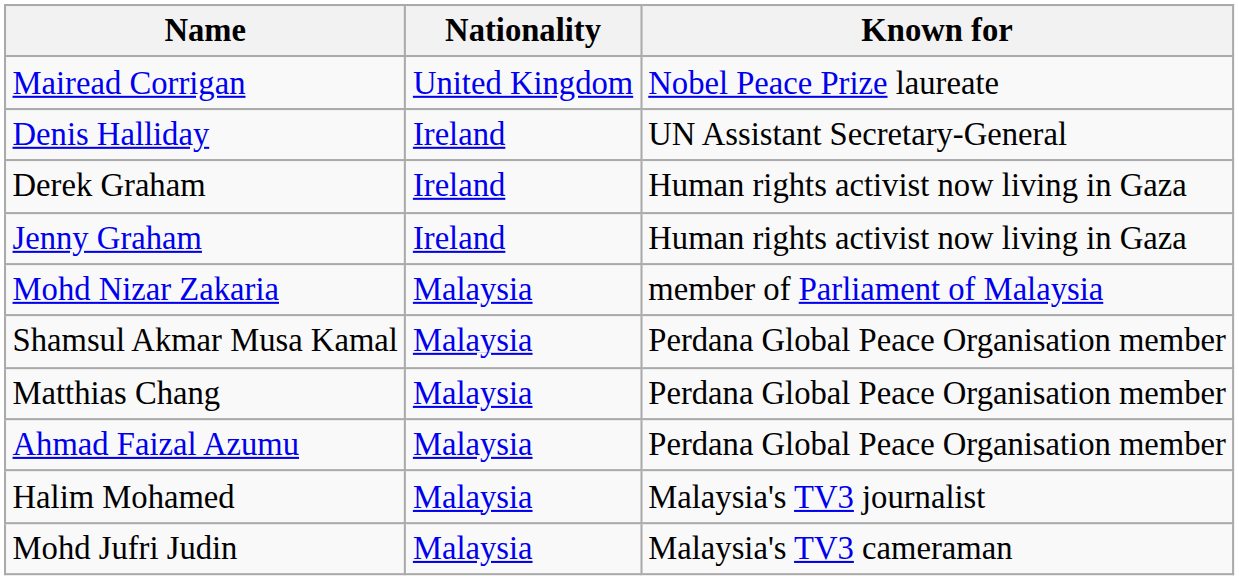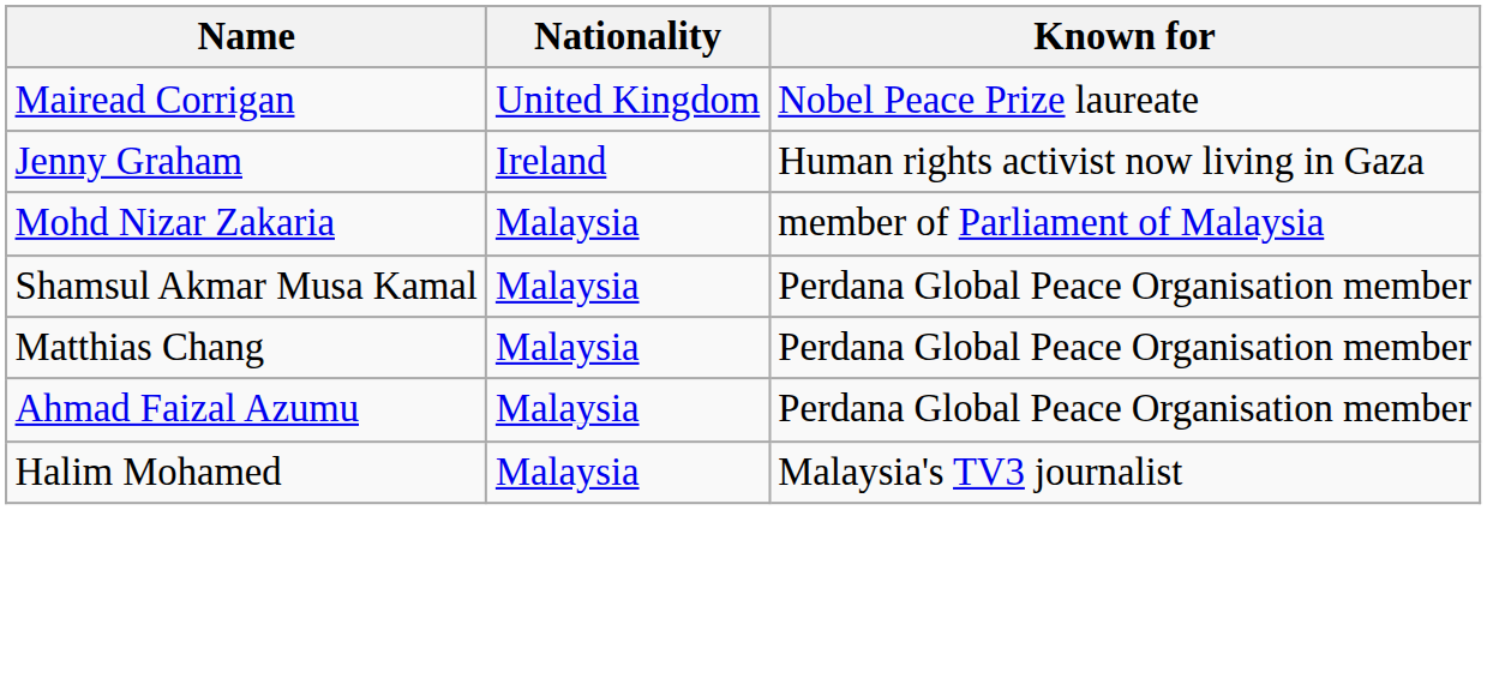- row: Denis Halliday | Ireland | UN Assistant Secretary-General
- row: Derek Graham | Ireland | Human rights activist now living in Gaza
- row: Mohd Jufri Judin | Malaysia | Malaysia's TV3 cameraman
